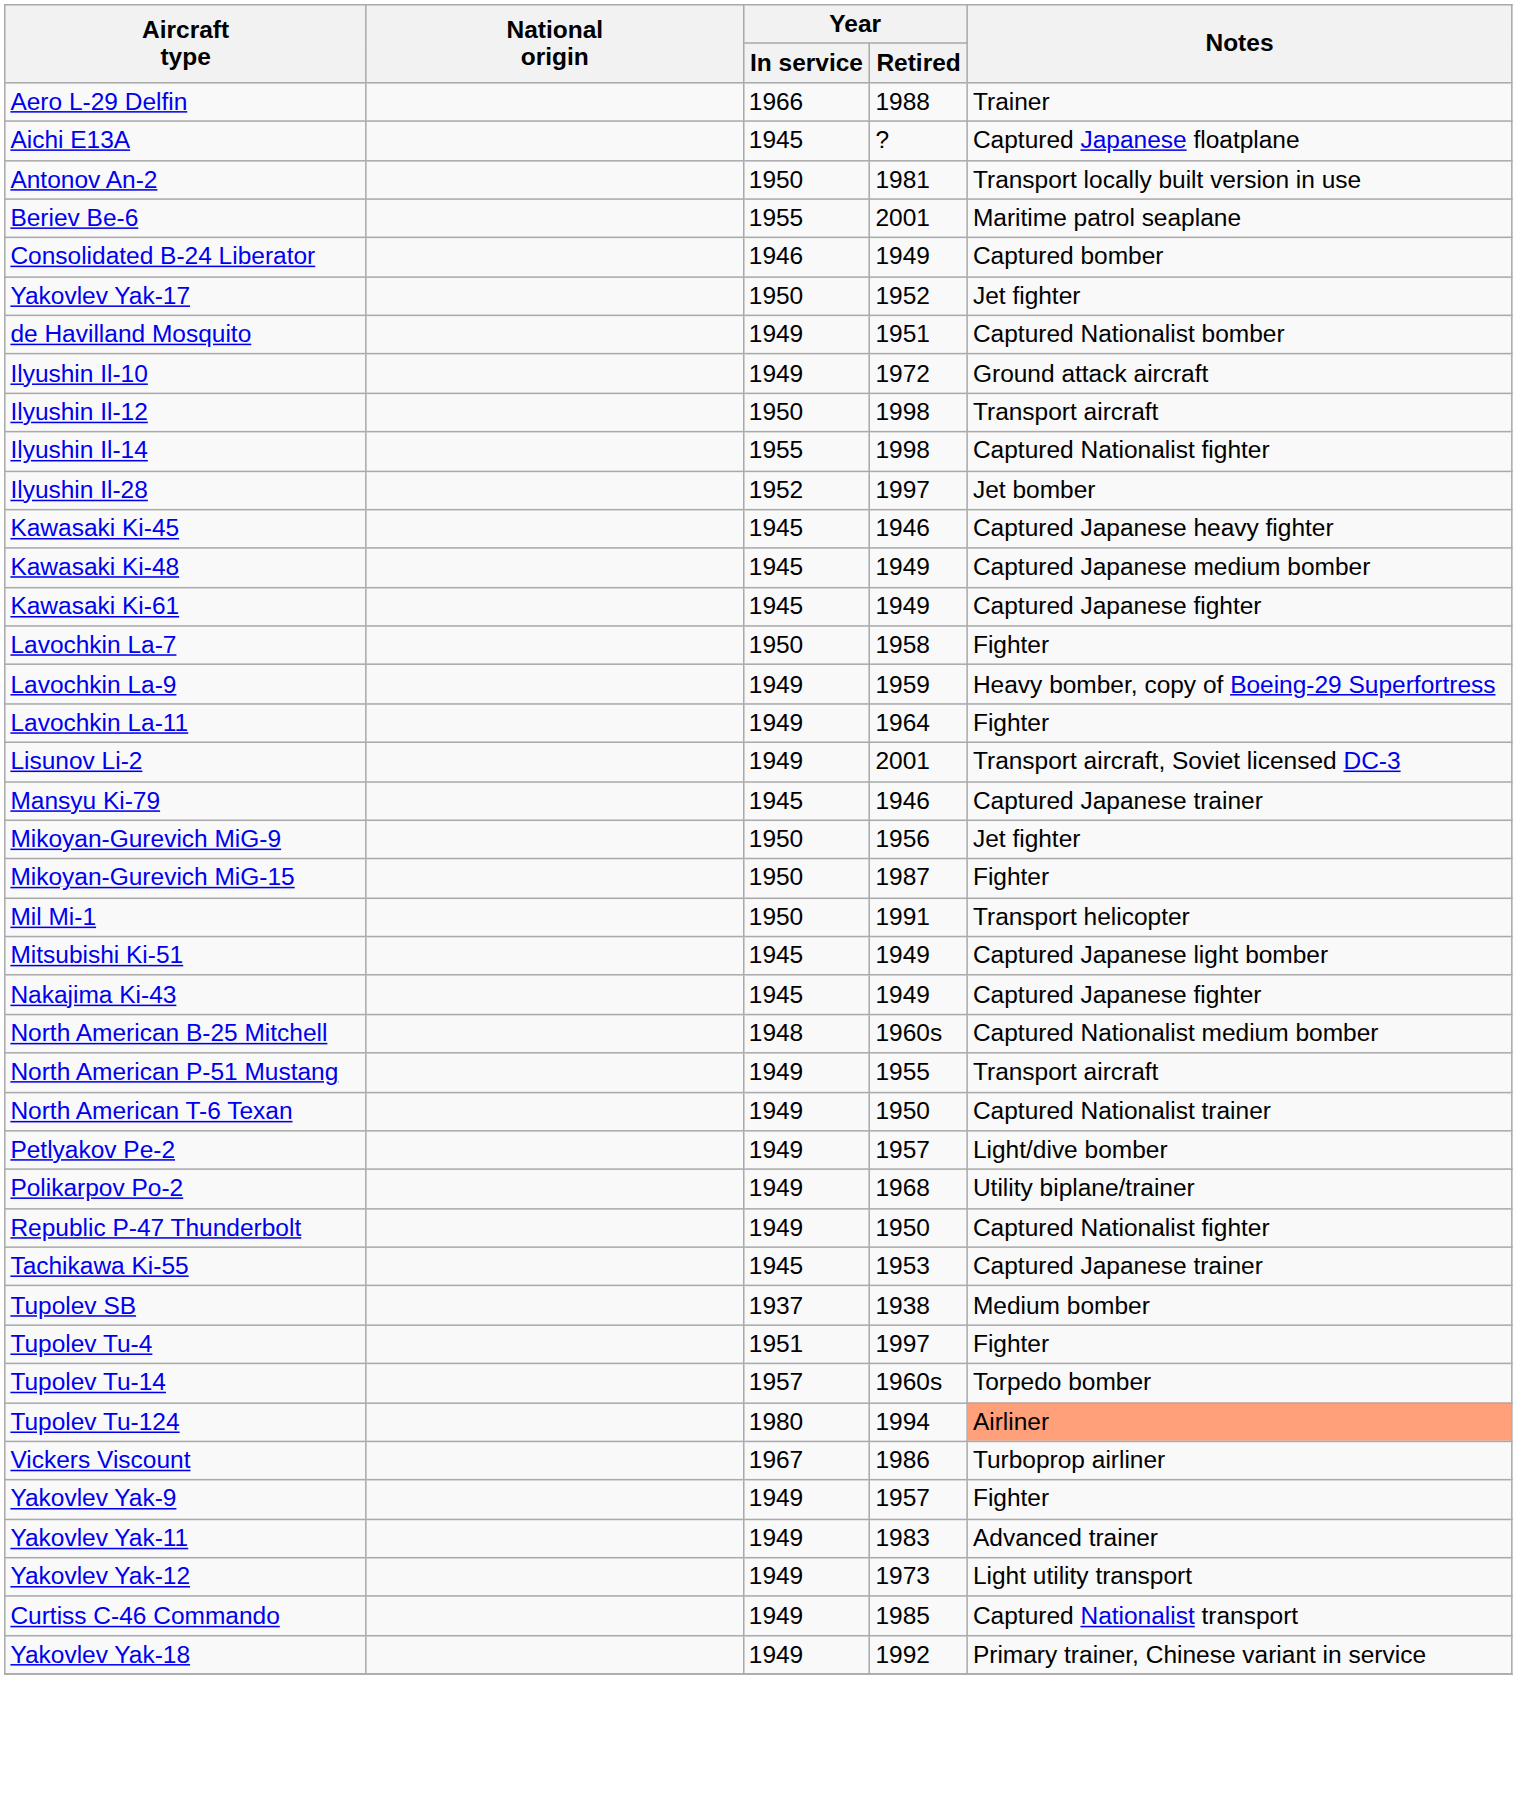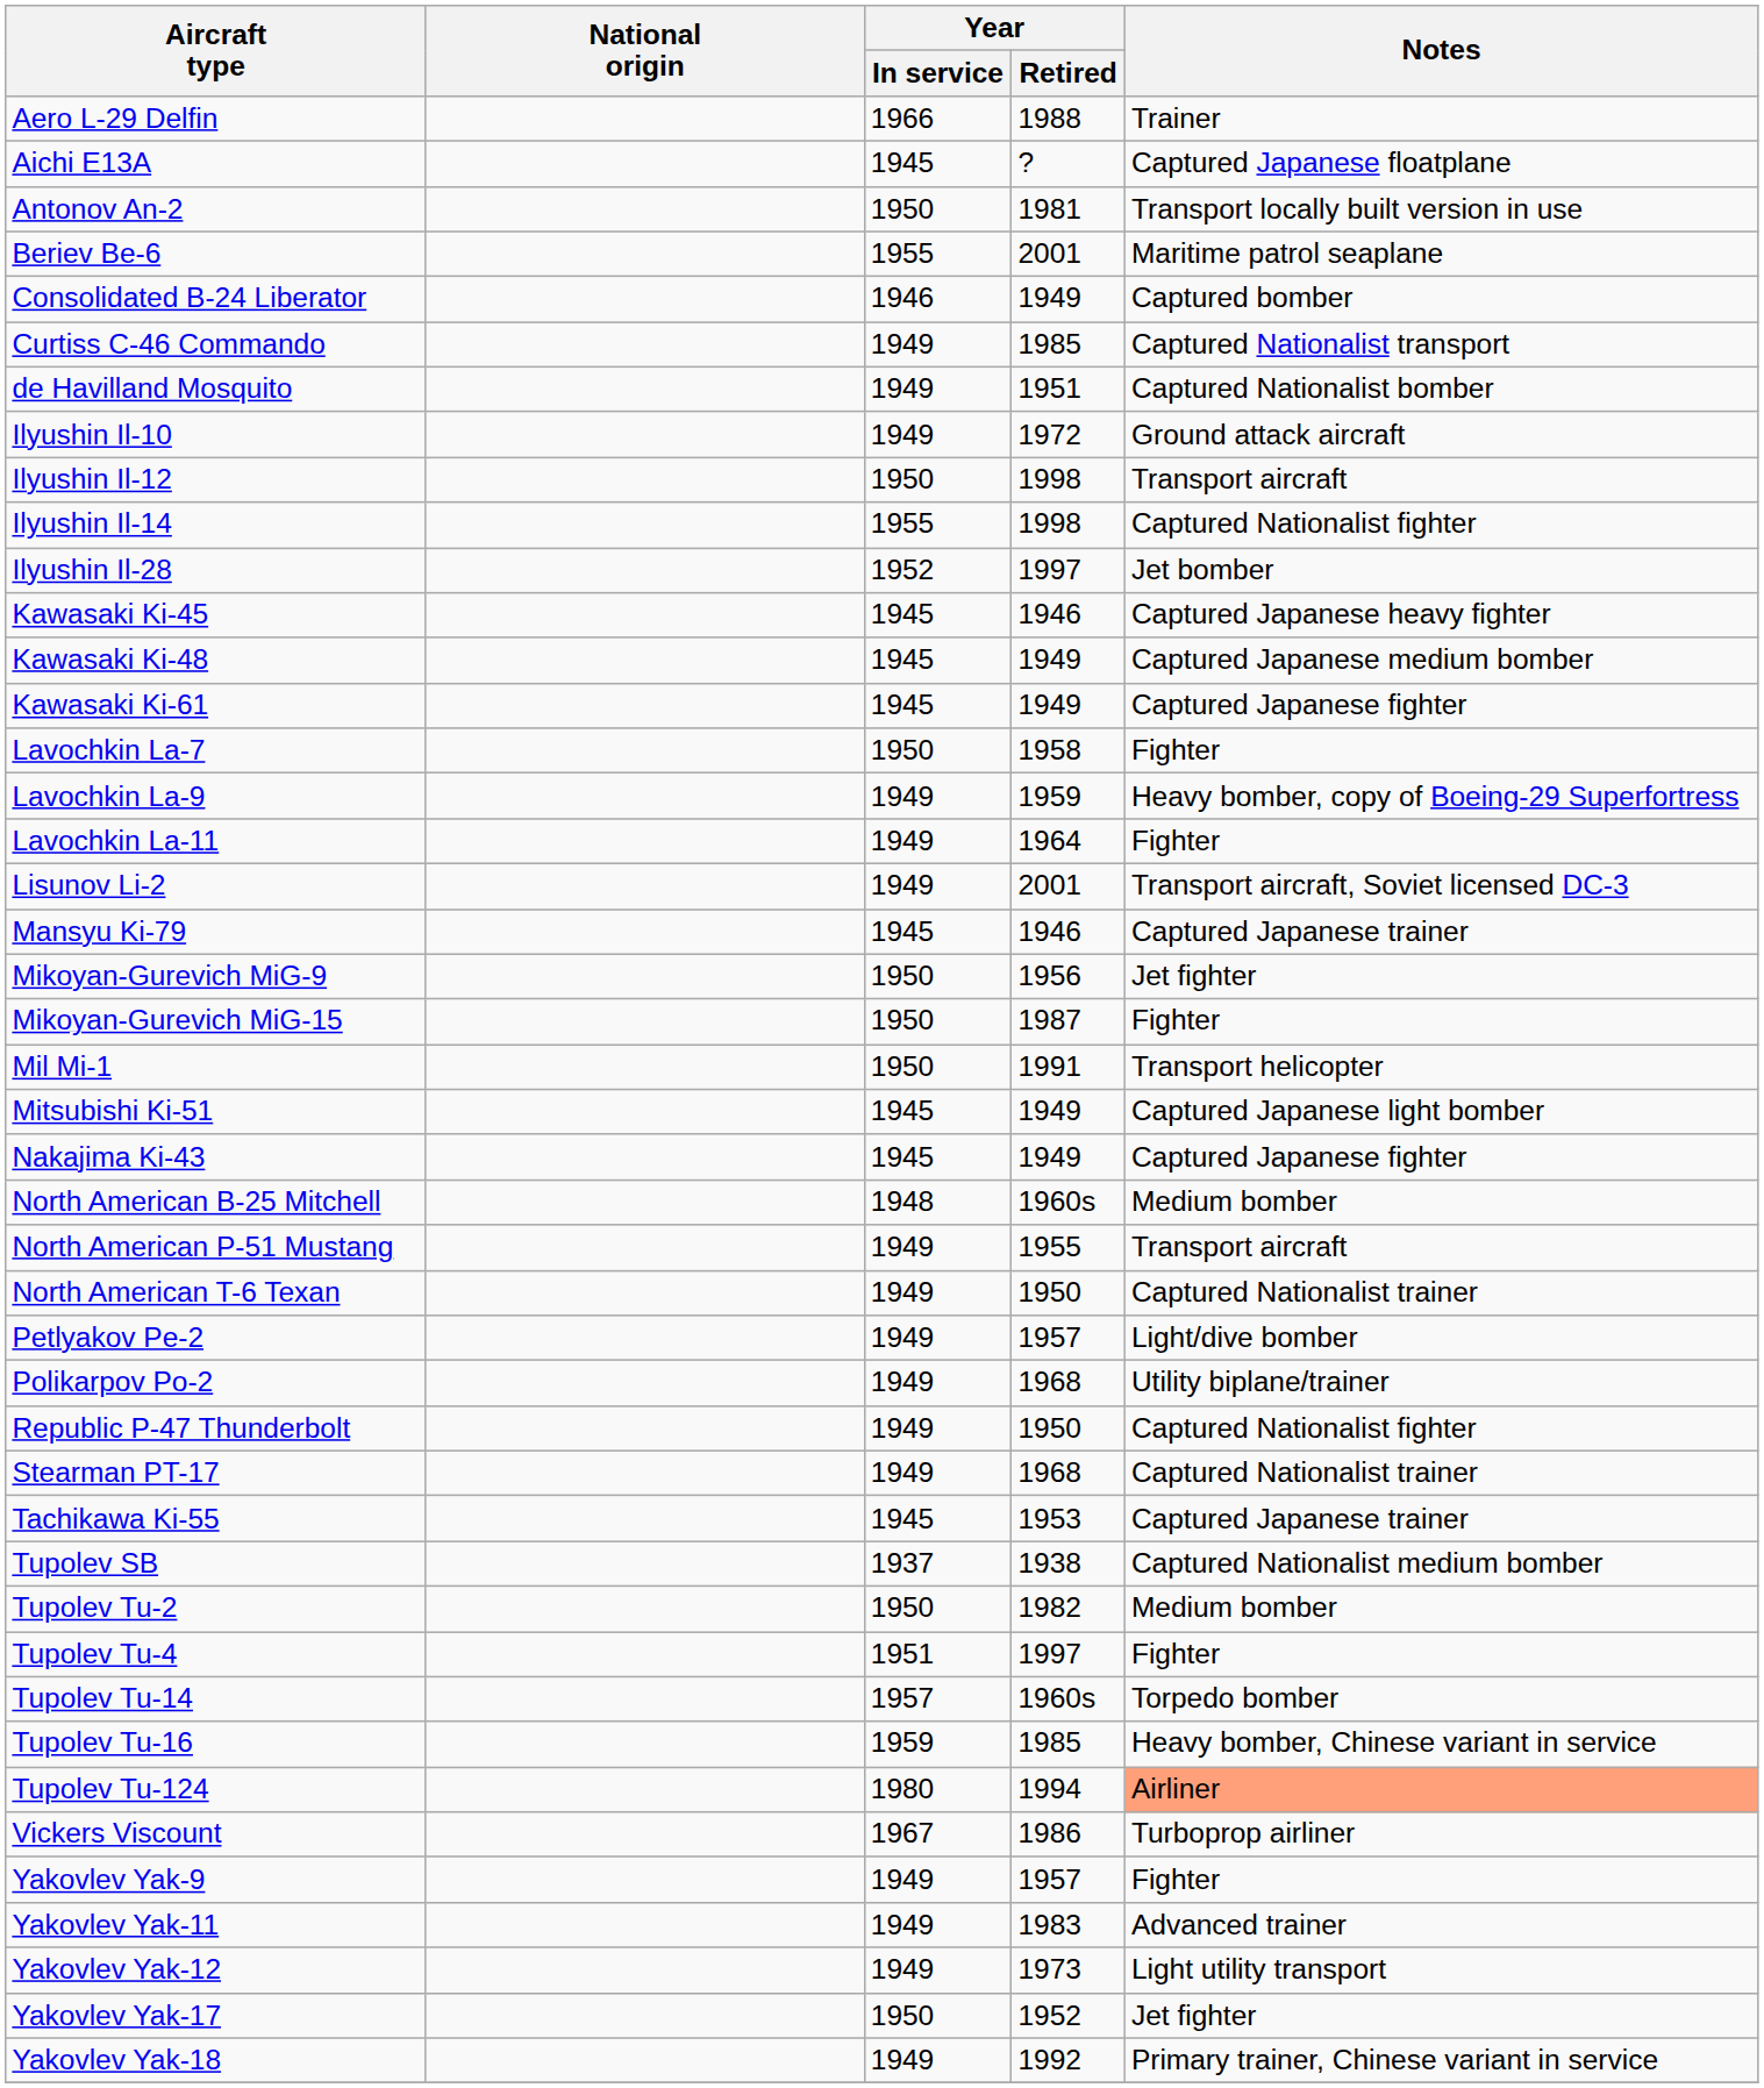rows swapped: Curtiss C-46 Commando <-> Yakovlev Yak-17
North American B-25 Mitchell | Notes: Captured Nationalist medium bomber -> Medium bomber
+ row: Stearman PT-17 | 1949 | 1968 | Captured Nationalist trainer
Tupolev SB | Notes: Medium bomber -> Captured Nationalist medium bomber
+ row: Tupolev Tu-2 | 1950 | 1982 | Medium bomber
+ row: Tupolev Tu-16 | 1959 | 1985 | Heavy bomber, Chinese variant in service
